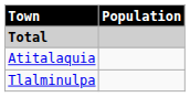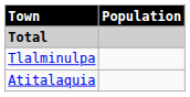rows swapped: Atitalaquia <-> Tlalminulpa
